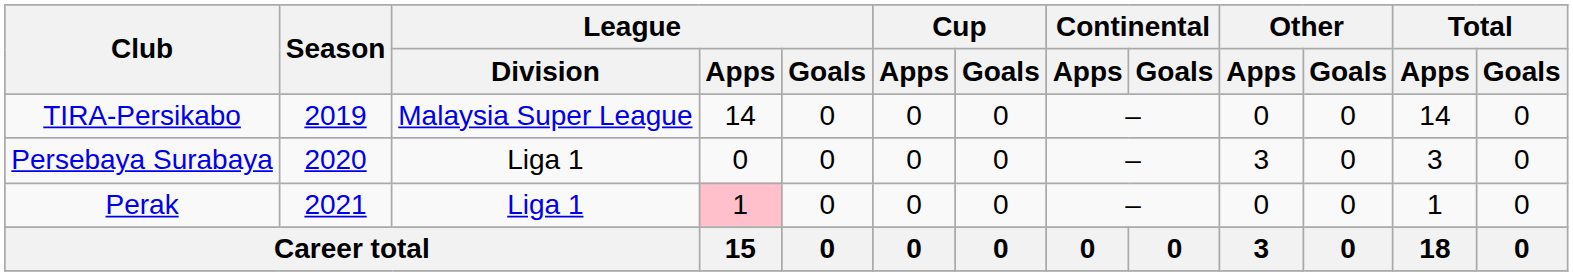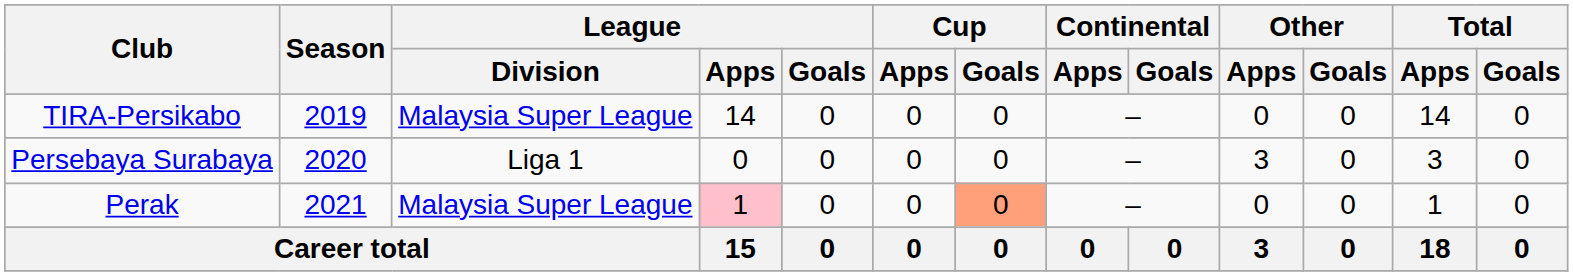Perak | League / Division: Liga 1 -> Malaysia Super League
Perak | Cup / Goals: no background -> lightsalmon background
